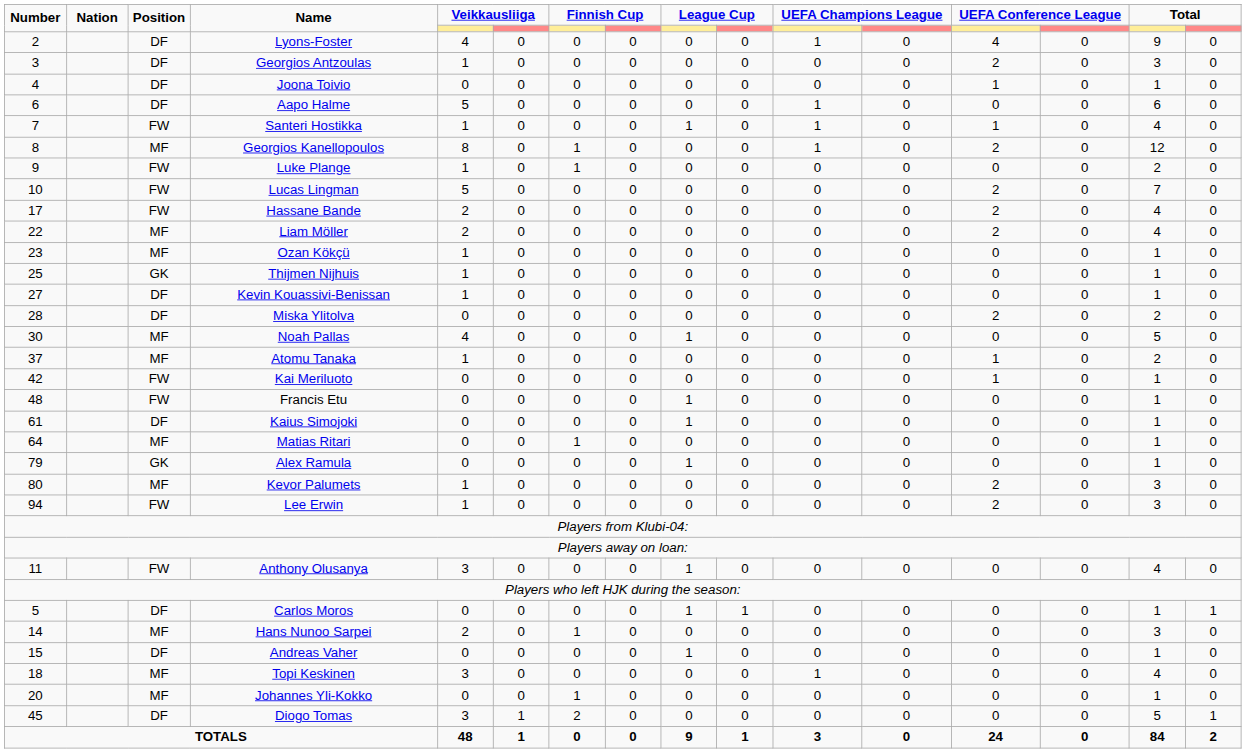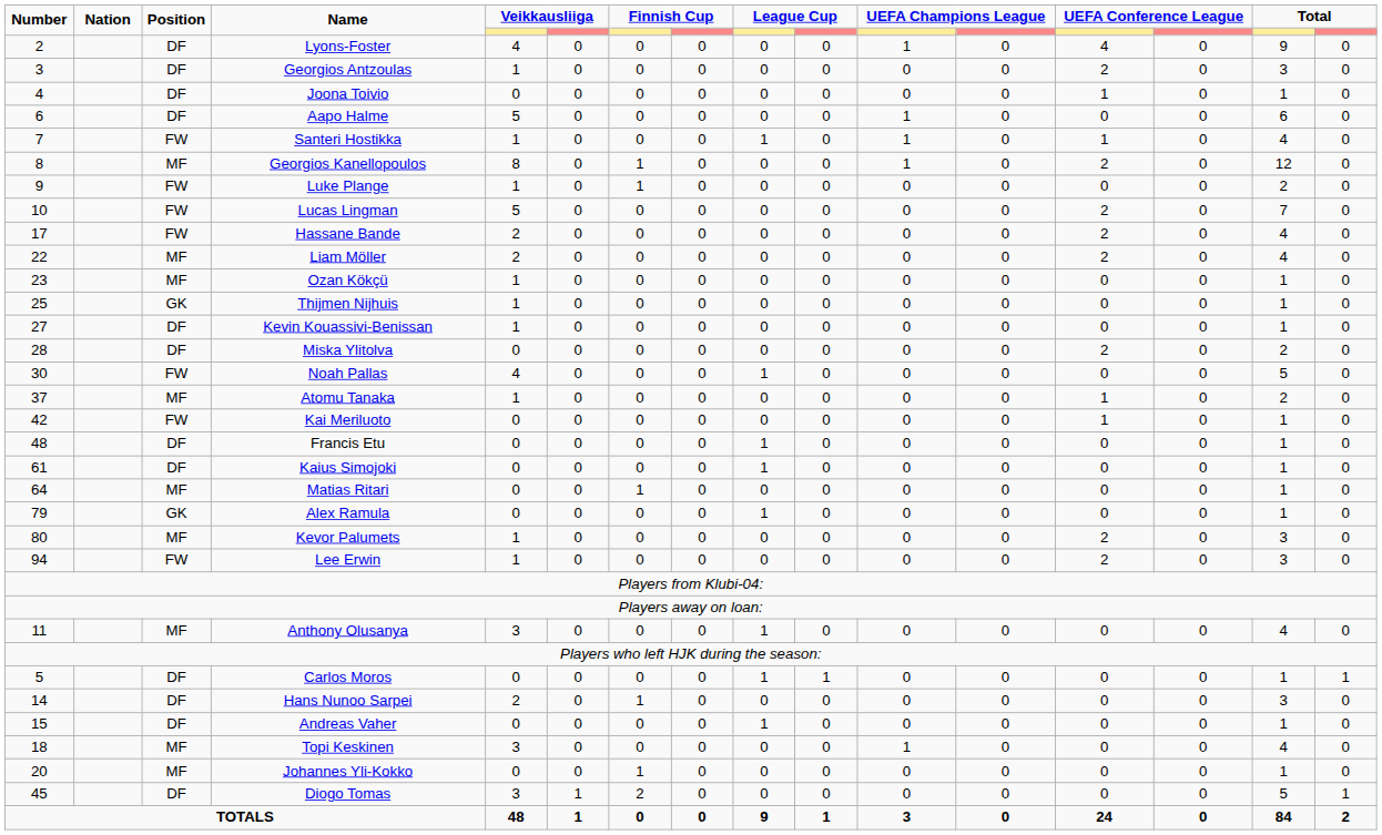Noah Pallas | Position: MF -> FW
Francis Etu | Position: FW -> DF
Anthony Olusanya | Position: FW -> MF
Hans Nunoo Sarpei | Position: MF -> DF
